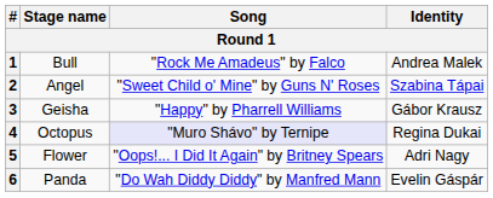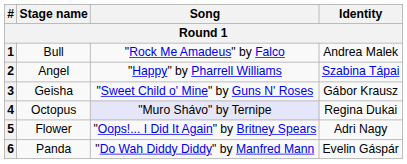2 | Song: "Sweet Child o' Mine" by Guns N' Roses -> "Happy" by Pharrell Williams
3 | Song: "Happy" by Pharrell Williams -> "Sweet Child o' Mine" by Guns N' Roses
